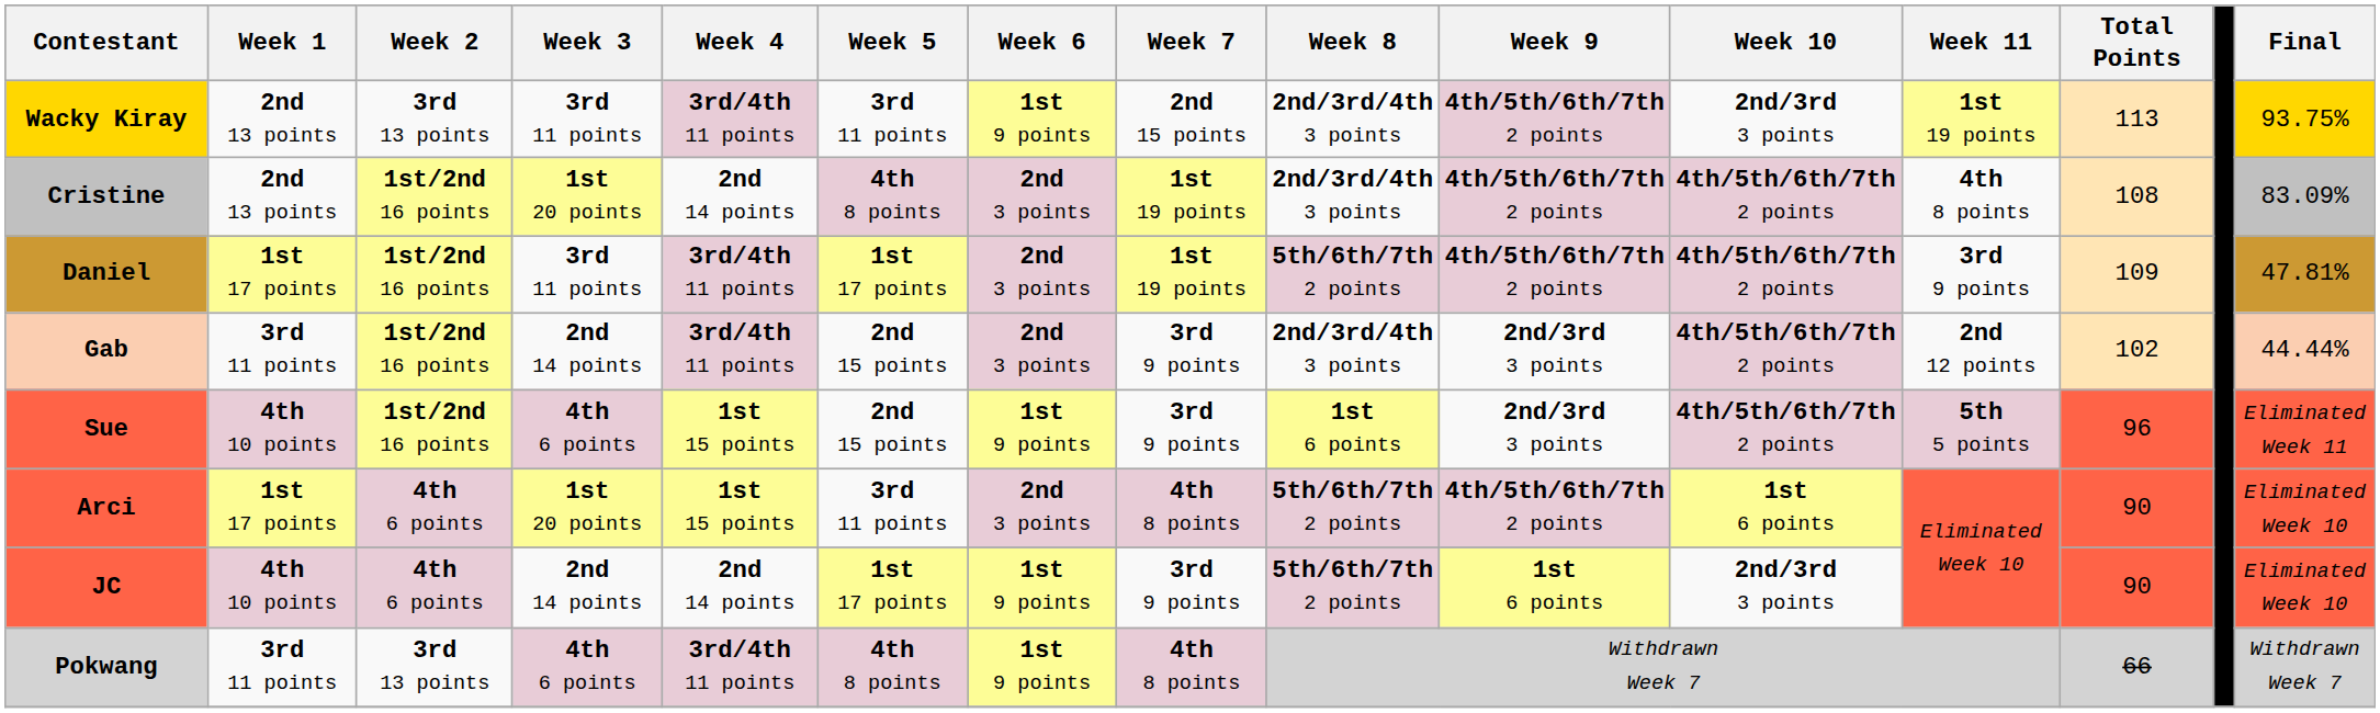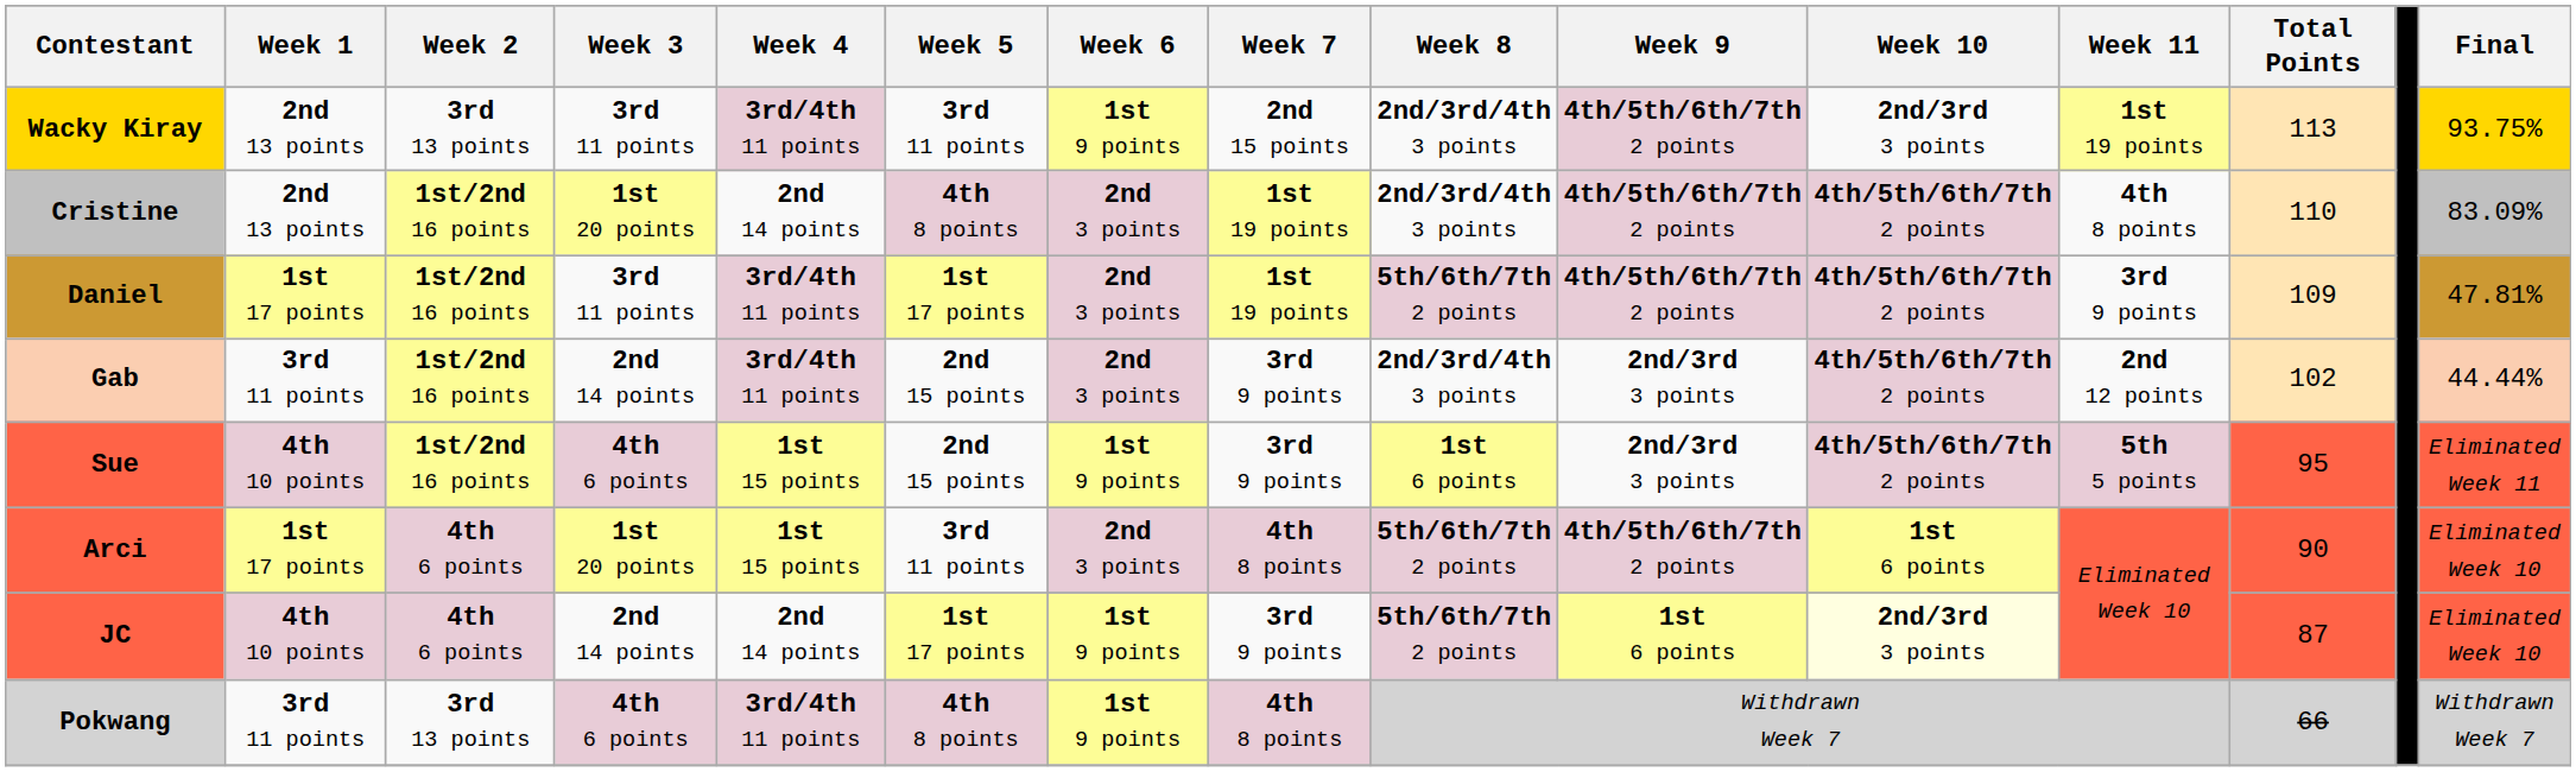Cristine | Total Points: 108 -> 110
Sue | Total Points: 96 -> 95
JC | Week 10: no background -> lightyellow background
JC | Total Points: 90 -> 87
